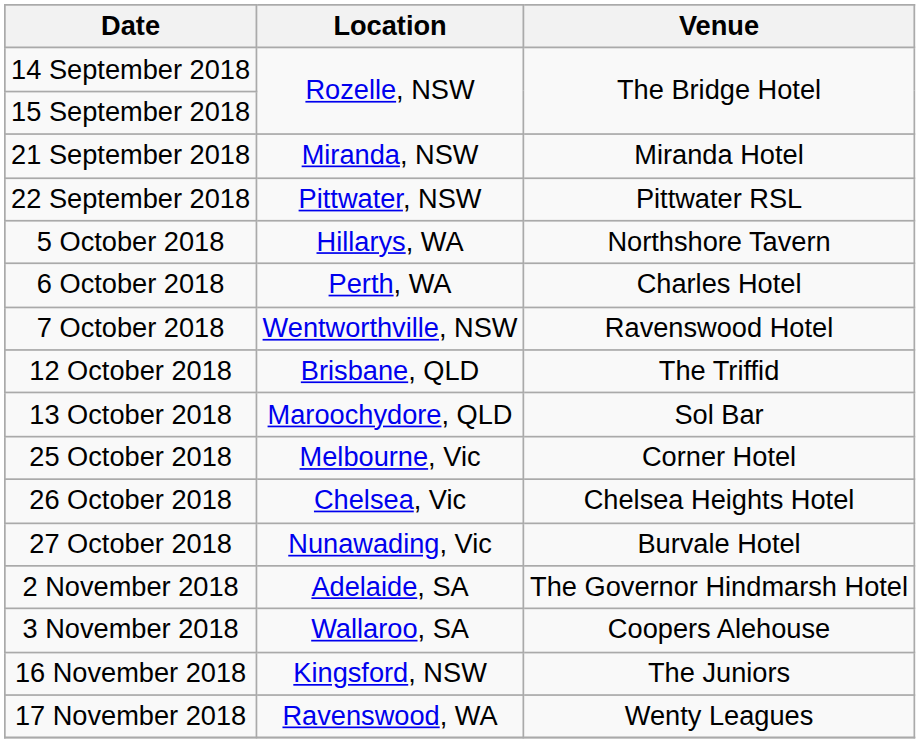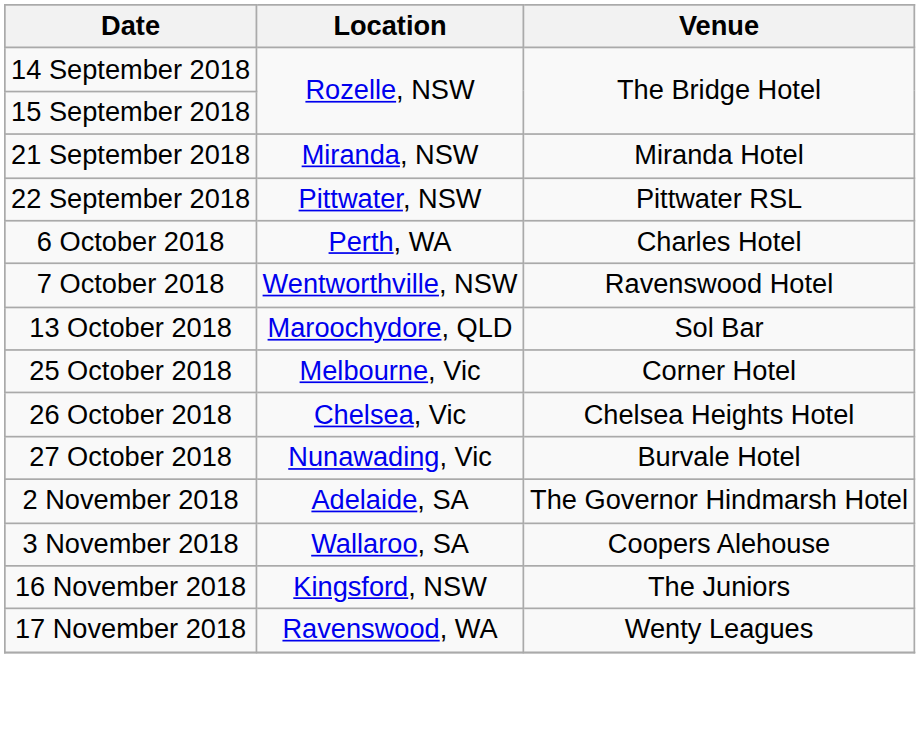- row: 5 October 2018 | Hillarys, WA | Northshore Tavern
- row: 12 October 2018 | Brisbane, QLD | The Triffid
